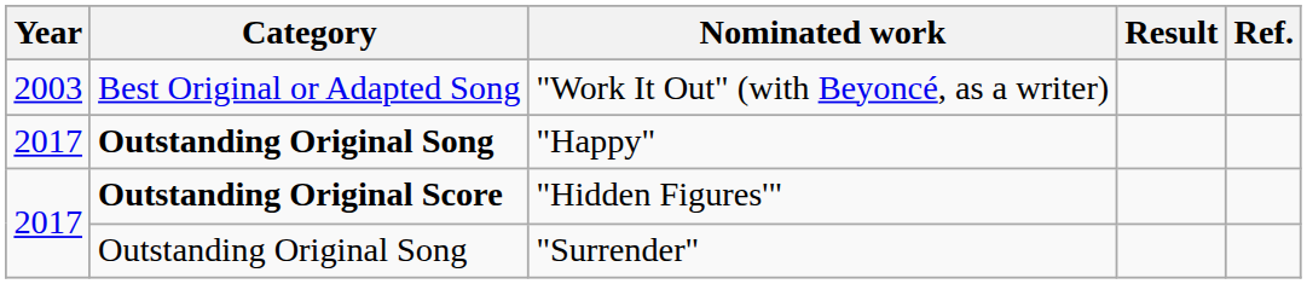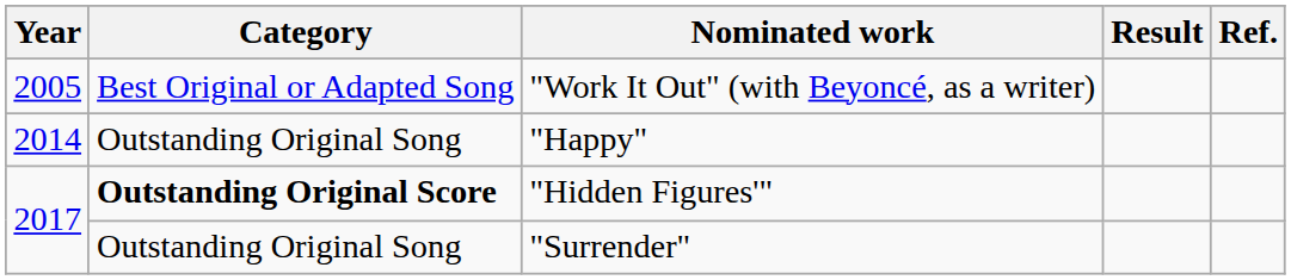"Work It Out" (with Beyoncé, as a writer) | Year: 2003 -> 2005
"Happy" | Year: 2017 -> 2014
"Happy" | Category: bold -> normal
